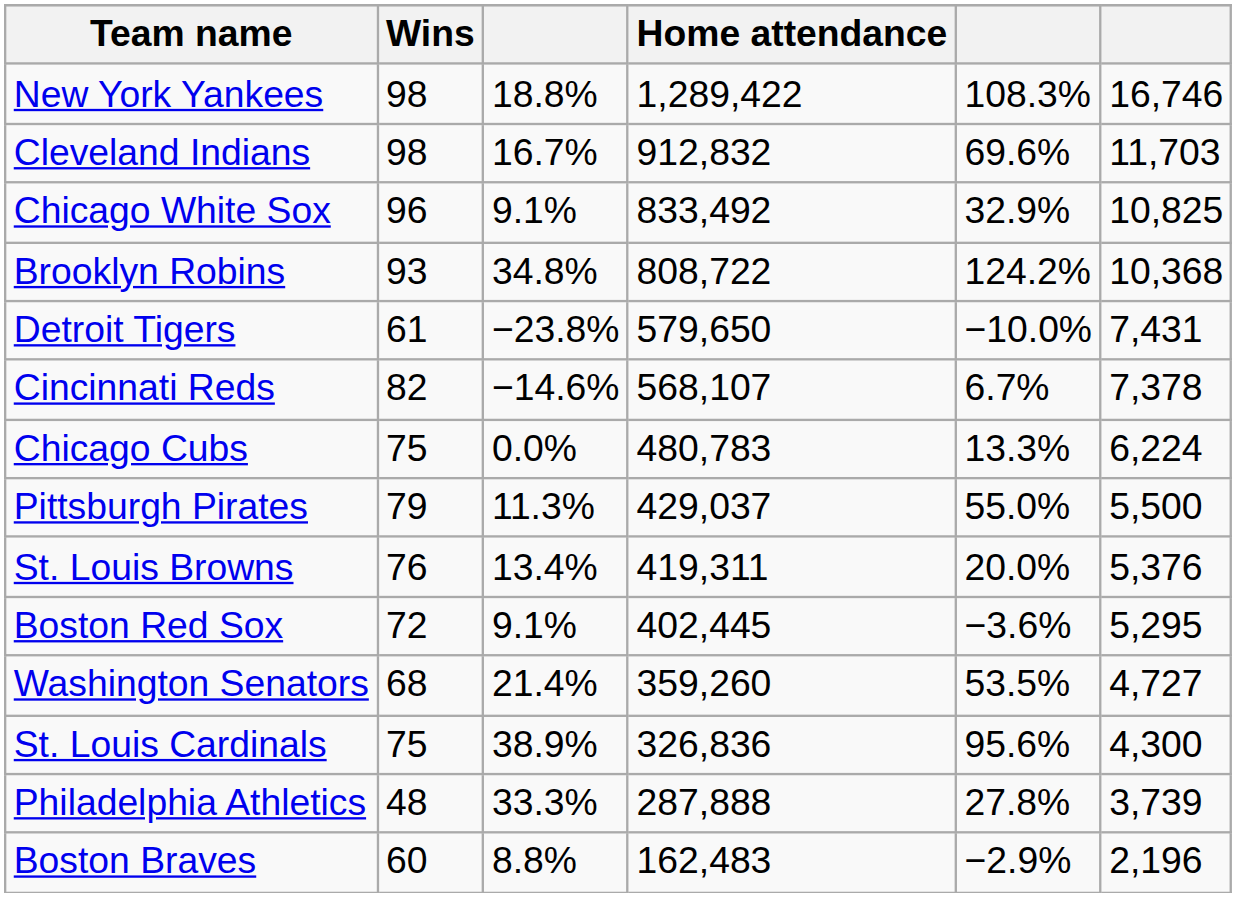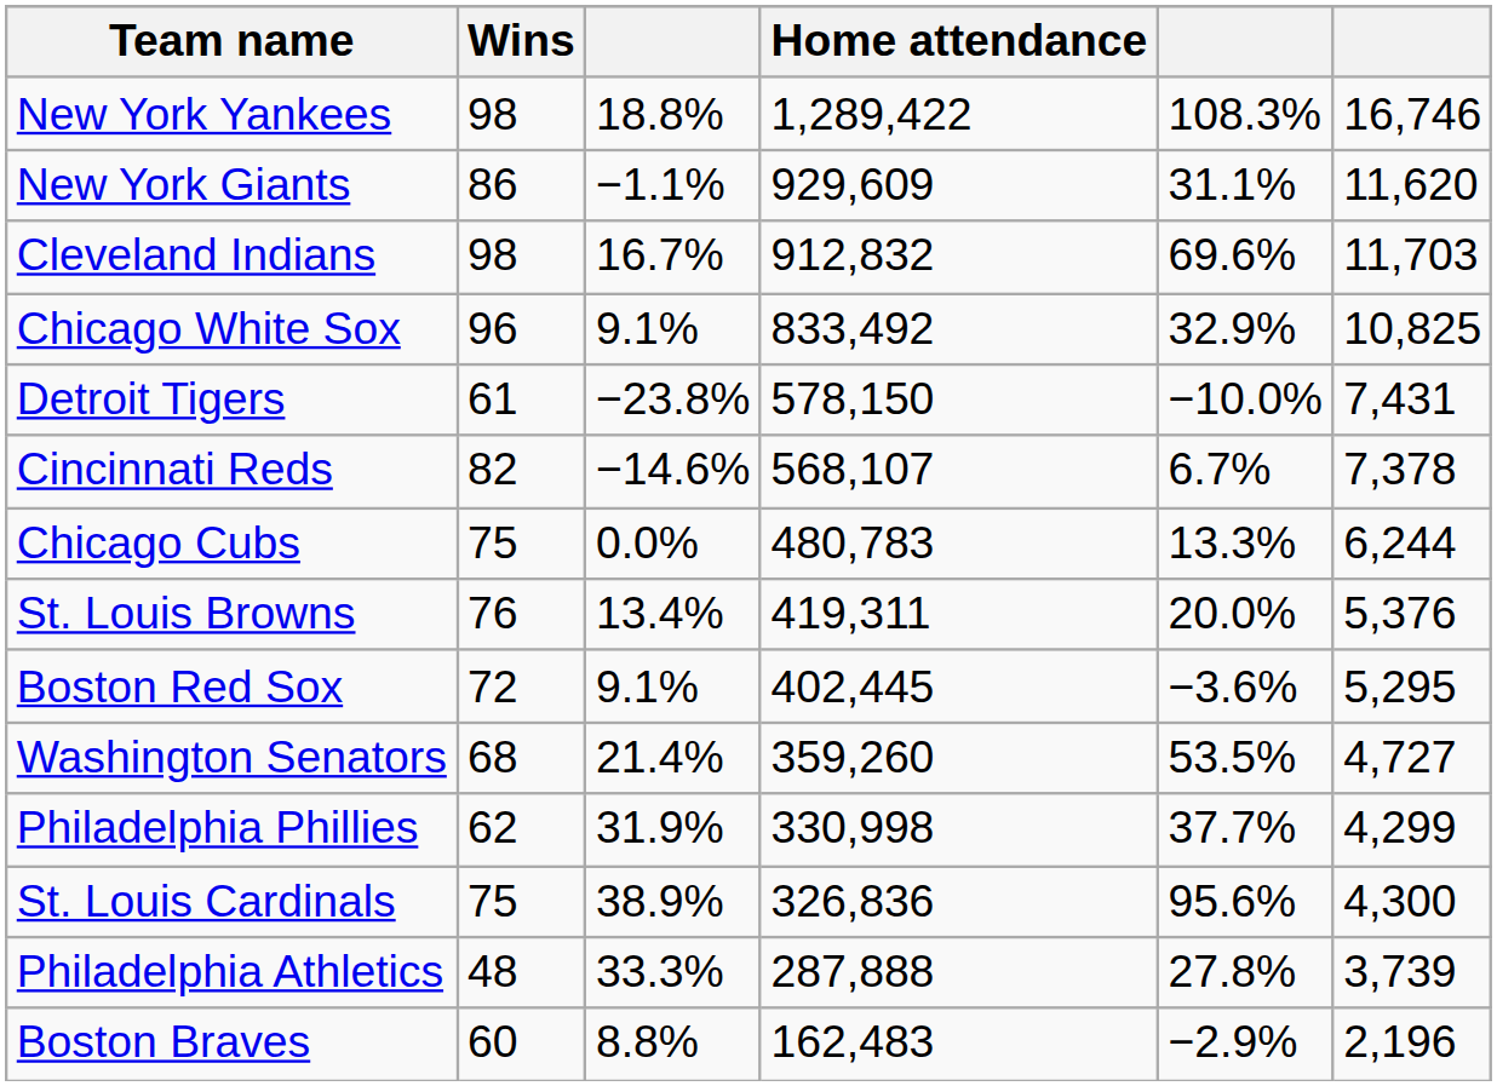+ row: New York Giants | 86 | −1.1% | 929,609 | 31.1% | 11,620
- row: Brooklyn Robins | 93 | 34.8% | 808,722 | 124.2% | 10,368
Detroit Tigers | Home attendance: 579,650 -> 578,150
Chicago Cubs | column 6: 6,224 -> 6,244
- row: Pittsburgh Pirates | 79 | 11.3% | 429,037 | 55.0% | 5,500
+ row: Philadelphia Phillies | 62 | 31.9% | 330,998 | 37.7% | 4,299
